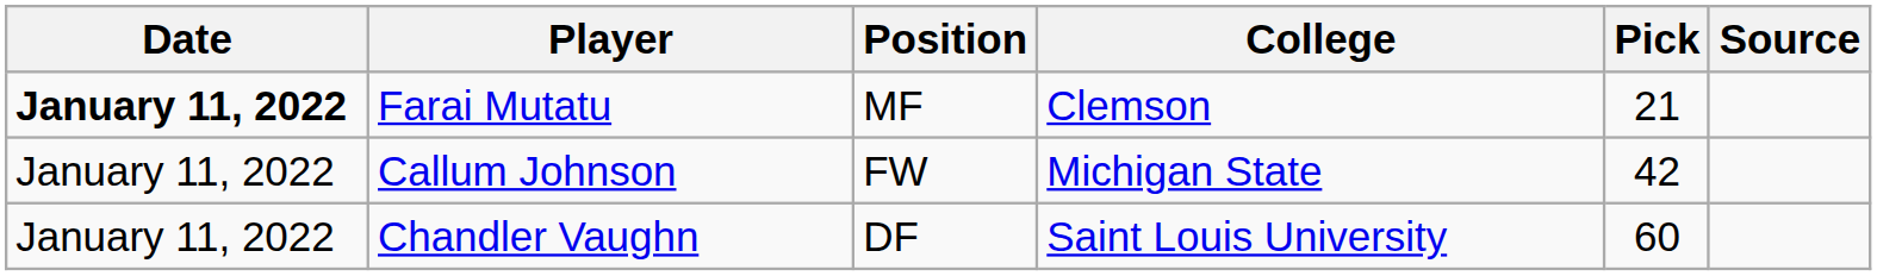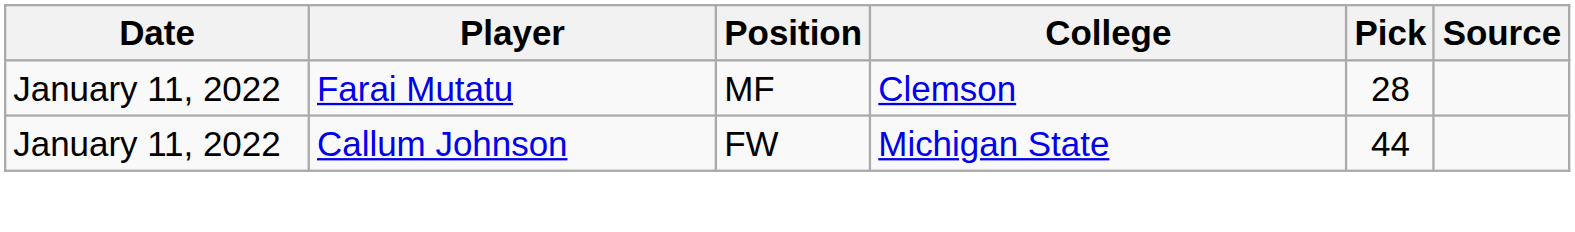Farai Mutatu | Date: bold -> normal
Farai Mutatu | Pick: 21 -> 28
Callum Johnson | Pick: 42 -> 44
- row: January 11, 2022 | Chandler Vaughn | DF | Saint Louis University | 60
